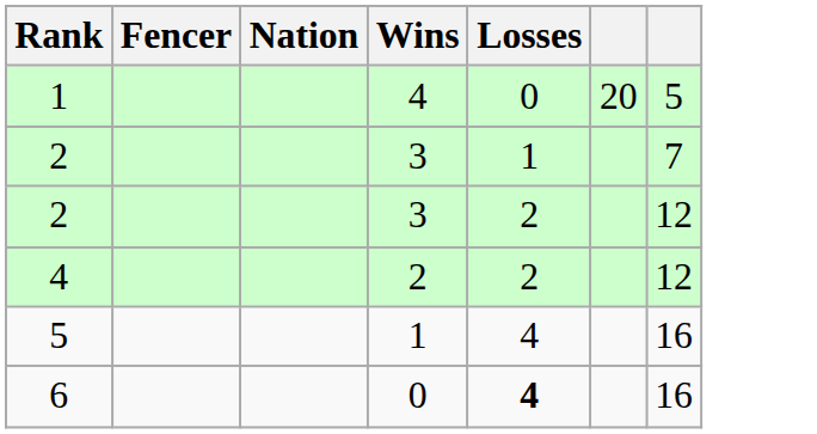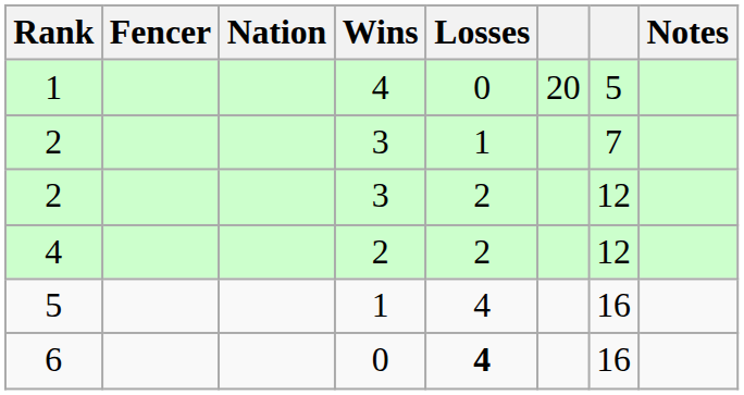+ column: Notes
